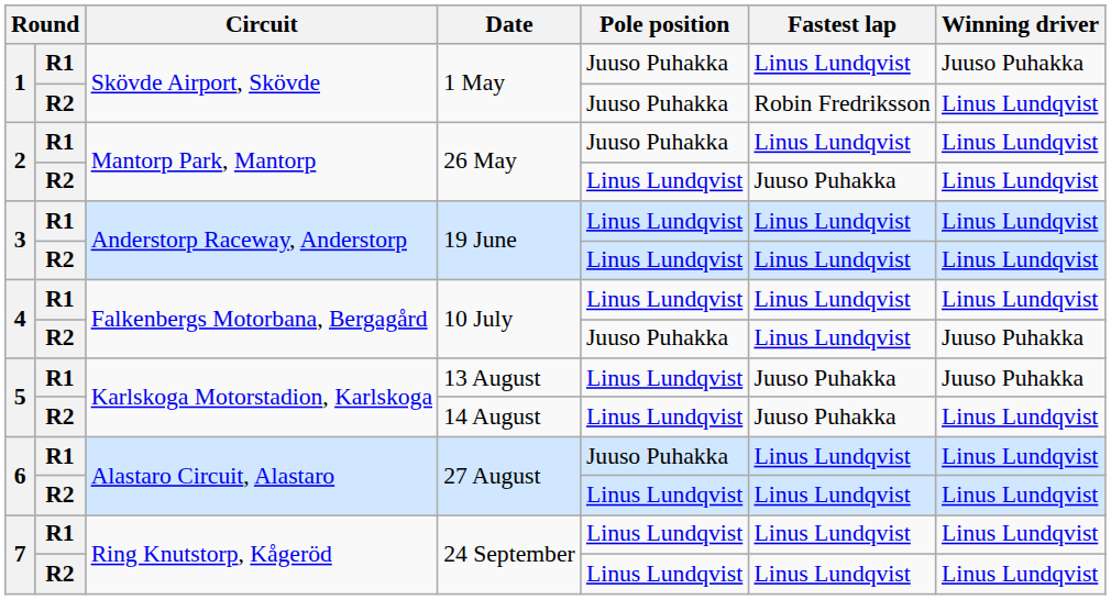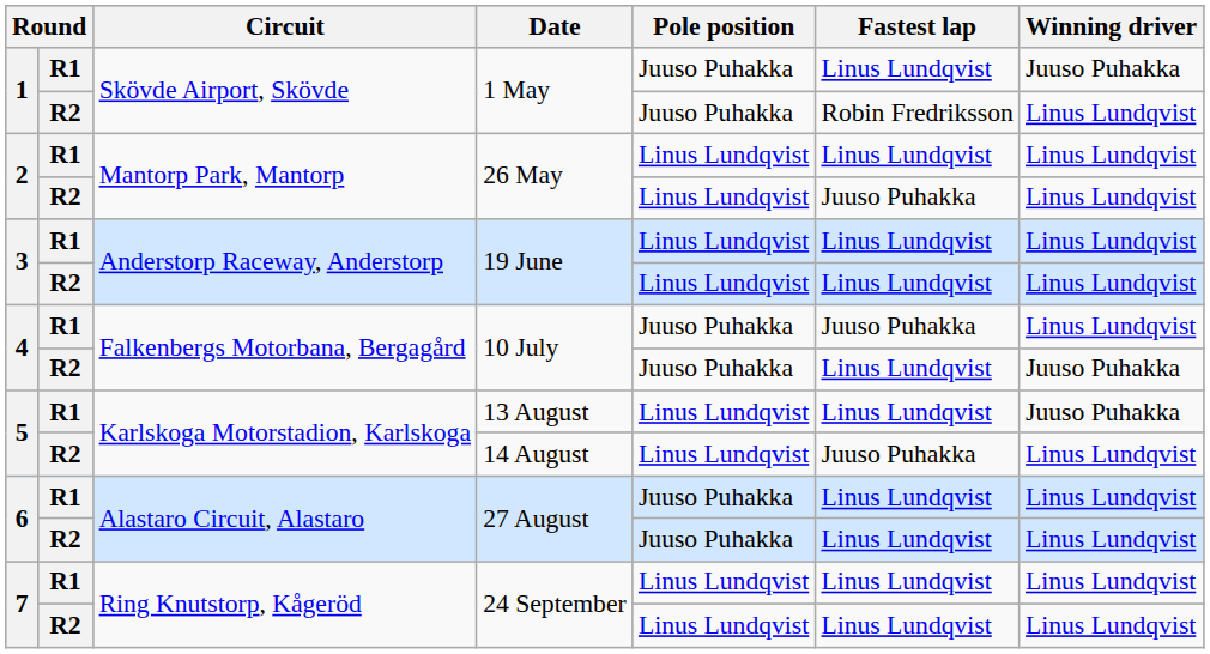R1 / 26 May | Pole position: Juuso Puhakka -> Linus Lundqvist
R1 / 10 July | Pole position: Linus Lundqvist -> Juuso Puhakka
R1 / 10 July | Fastest lap: Linus Lundqvist -> Juuso Puhakka
13 August | Fastest lap: Juuso Puhakka -> Linus Lundqvist
R2 / 27 August | Pole position: Linus Lundqvist -> Juuso Puhakka
